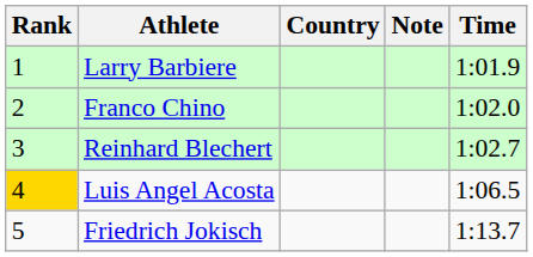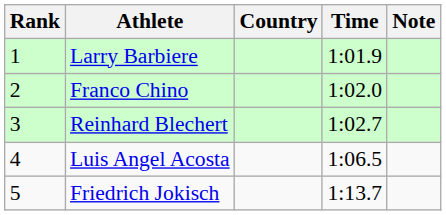columns swapped: Time <-> Note
Luis Angel Acosta | Rank: gold background -> no background
